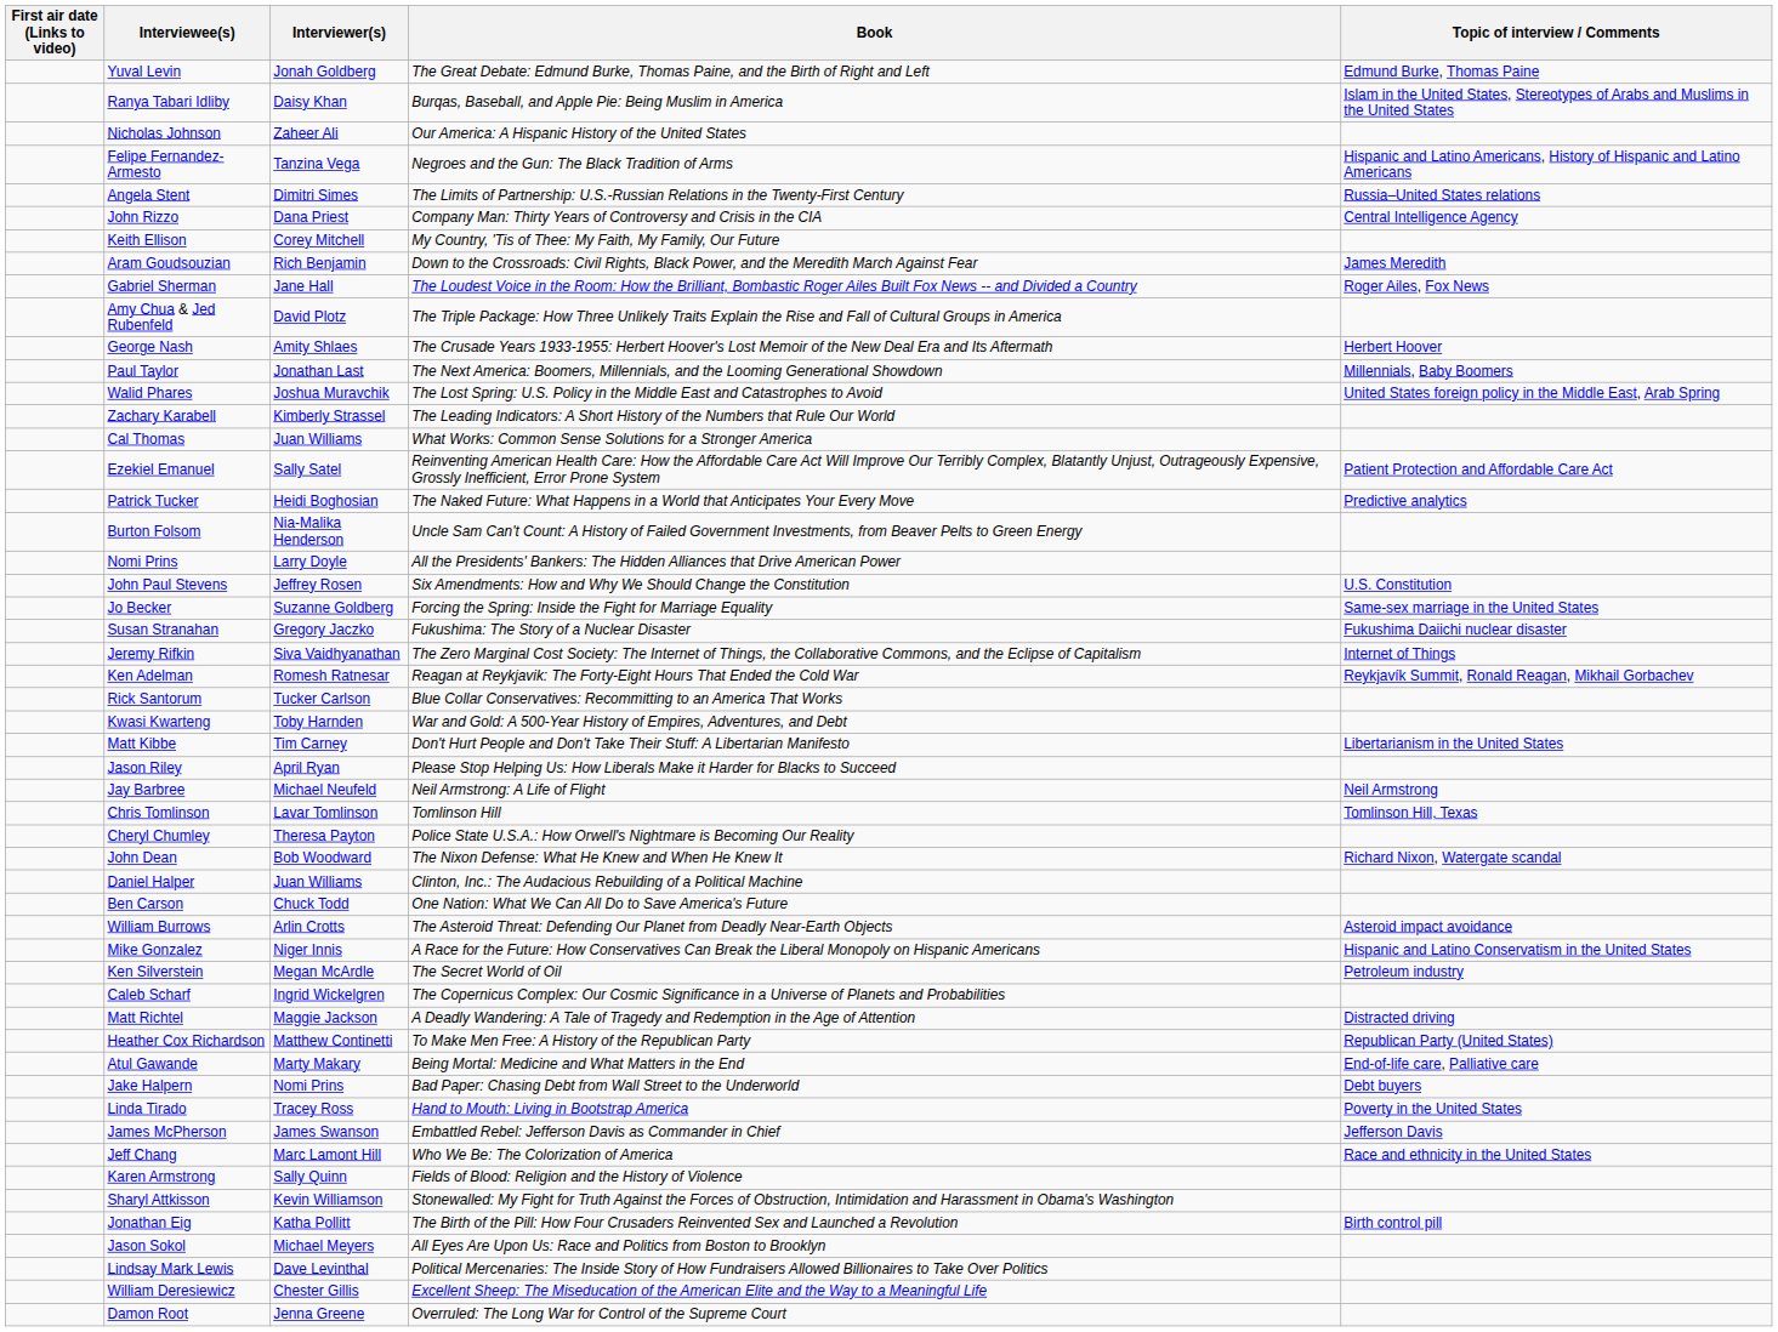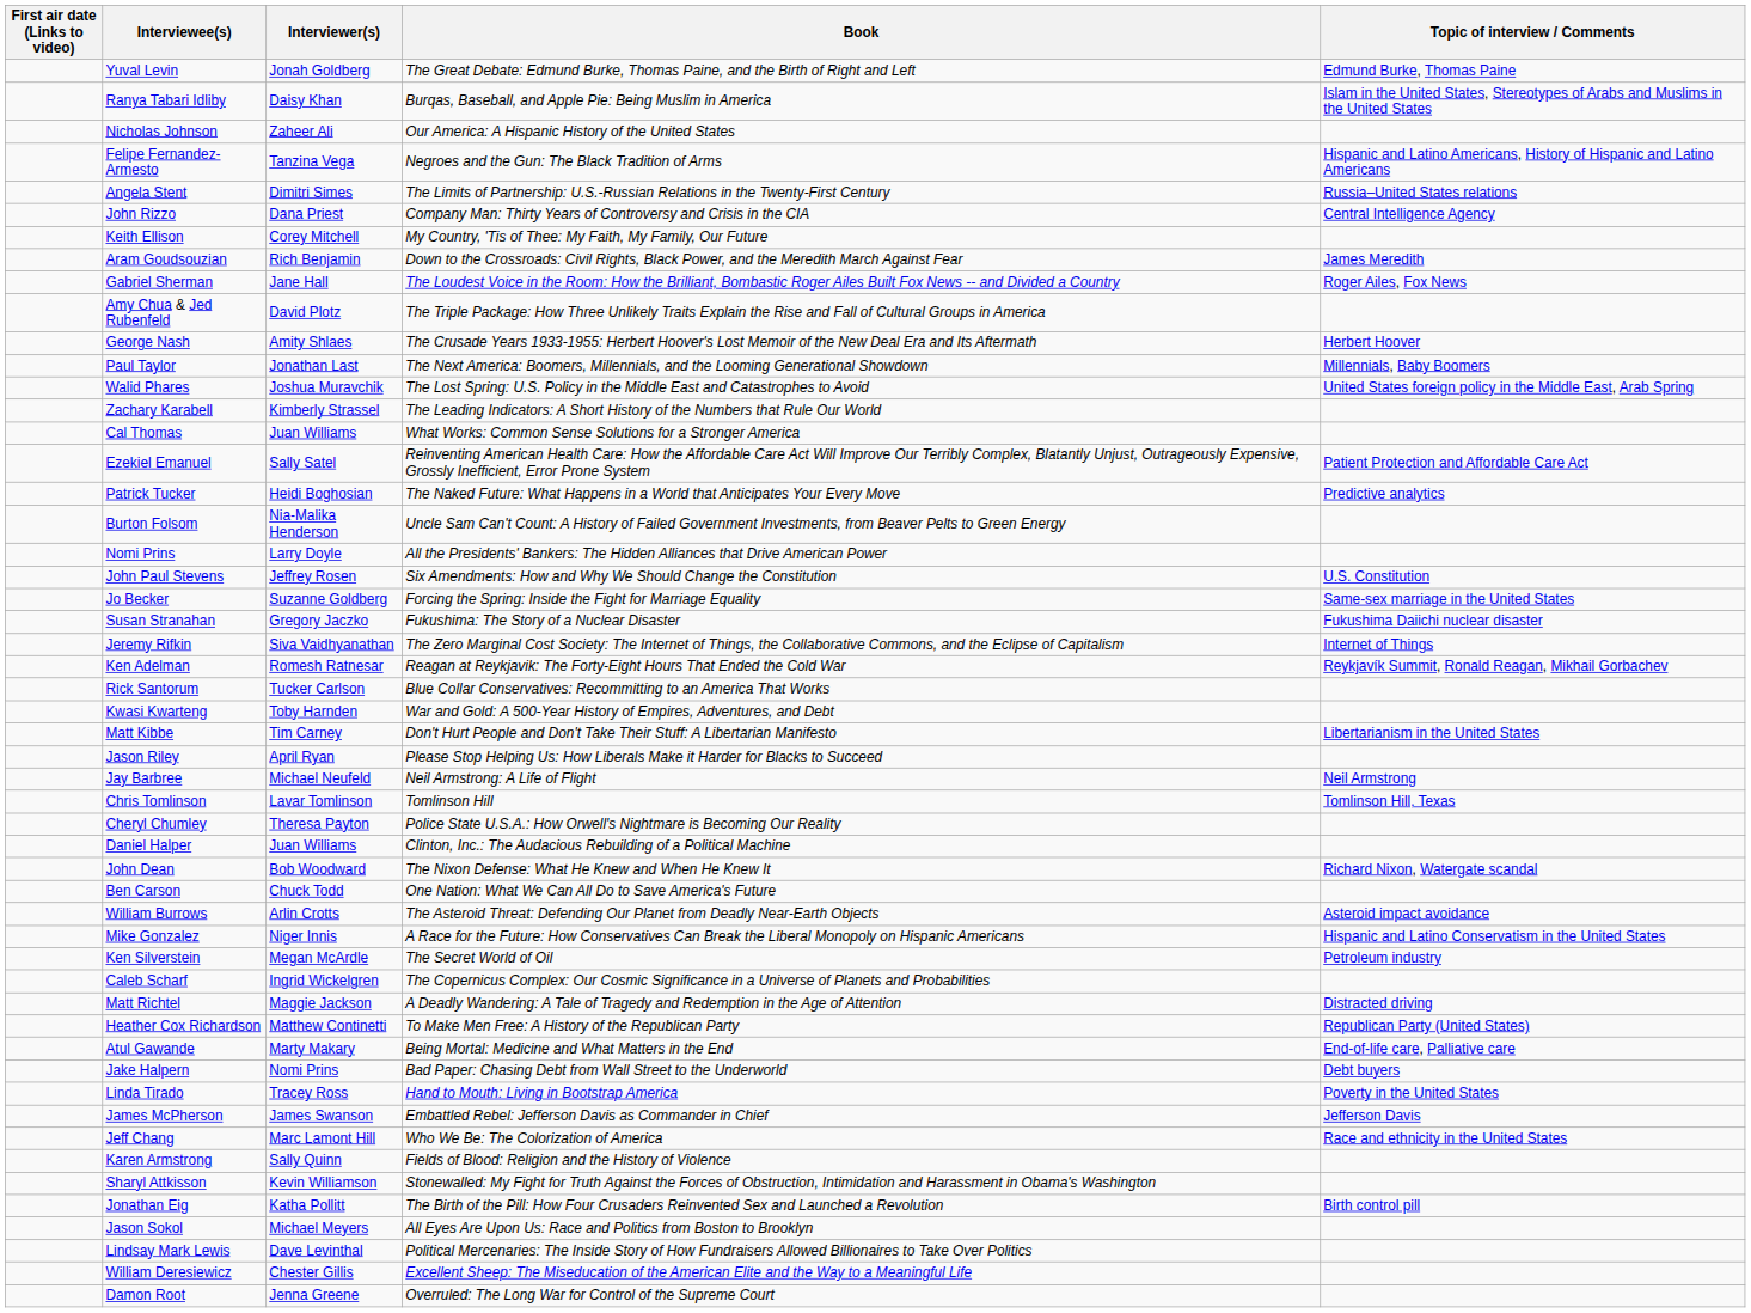rows swapped: John Dean <-> Daniel Halper
